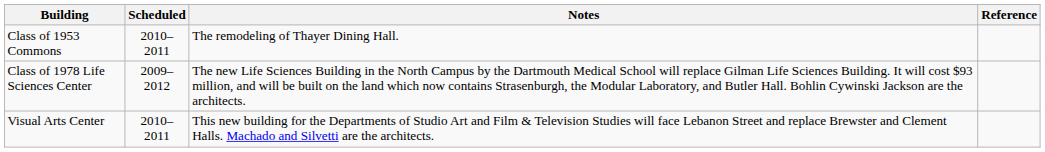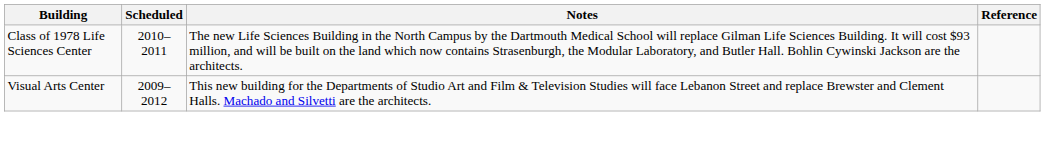- row: Class of 1953 Commons | 2010–2011 | The remodeling of Thayer Dining Hall.
Class of 1978 Life Sciences Center | Scheduled: 2009–2012 -> 2010–2011
Visual Arts Center | Scheduled: 2010–2011 -> 2009–2012
